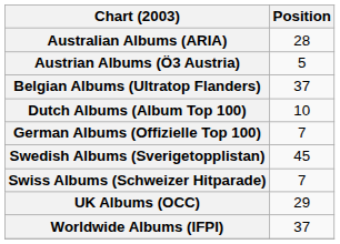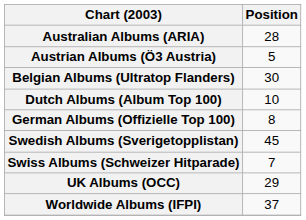Belgian Albums (Ultratop Flanders) | Position: 37 -> 30
German Albums (Offizielle Top 100) | Position: 7 -> 8
